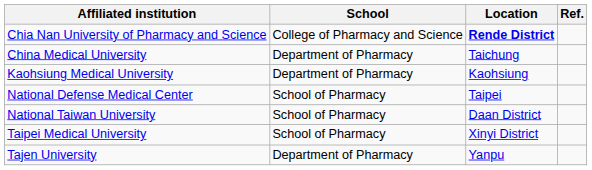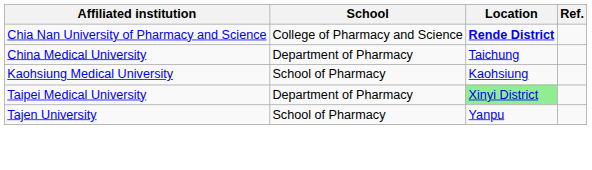Kaohsiung Medical University | School: Department of Pharmacy -> School of Pharmacy
- row: National Defense Medical Center | School of Pharmacy | Taipei
- row: National Taiwan University | School of Pharmacy | Daan District
Taipei Medical University | School: School of Pharmacy -> Department of Pharmacy
Taipei Medical University | Location: no background -> lightgreen background
Tajen University | School: Department of Pharmacy -> School of Pharmacy
